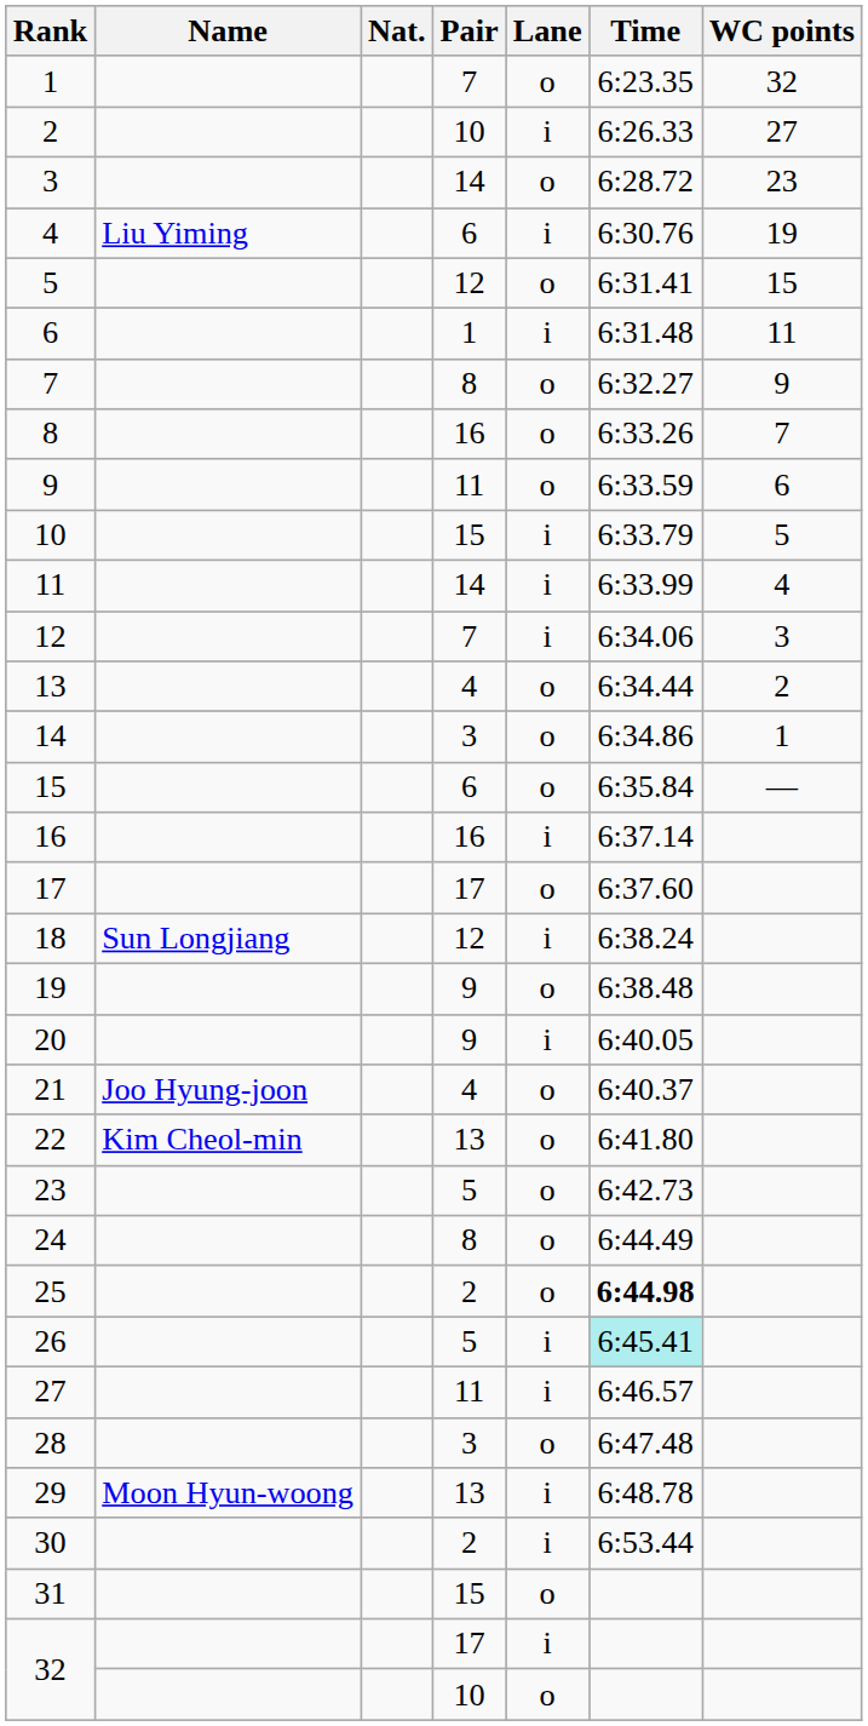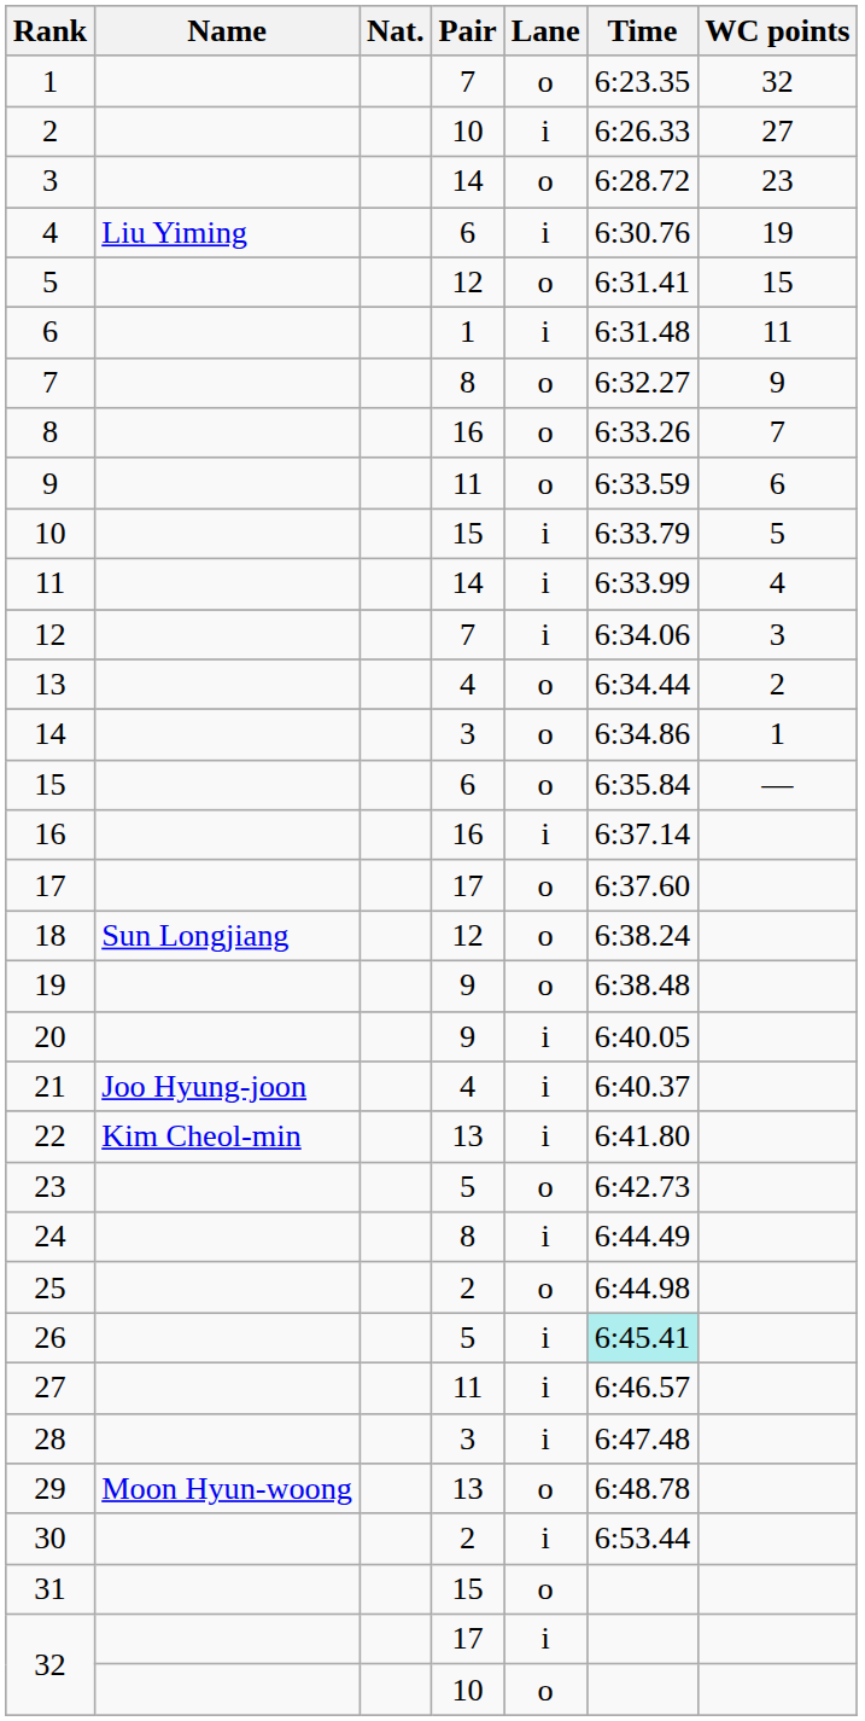18 | Lane: i -> o
21 | Lane: o -> i
22 | Lane: o -> i
24 | Lane: o -> i
25 | Time: bold -> normal
28 | Lane: o -> i
29 | Lane: i -> o
